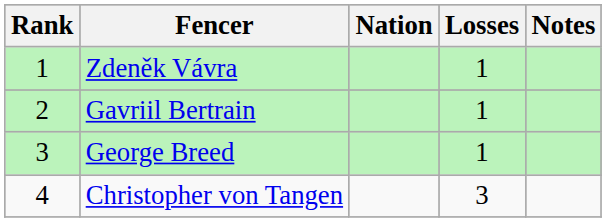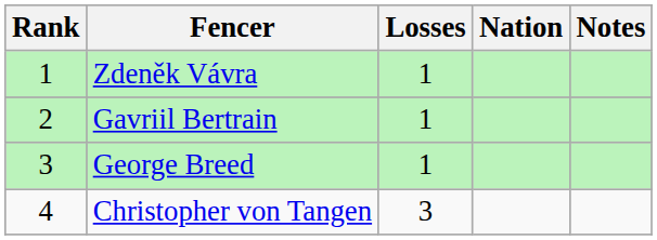columns swapped: Nation <-> Losses
